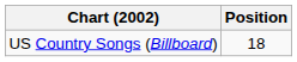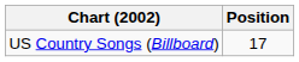US Country Songs (Billboard) | Position: 18 -> 17
